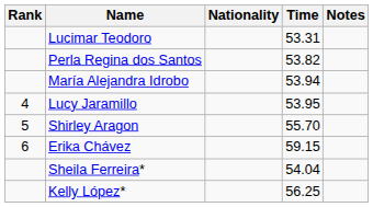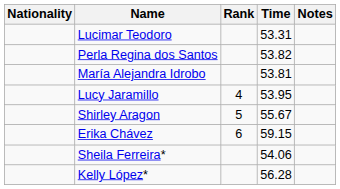columns swapped: Rank <-> Nationality
María Alejandra Idrobo | Time: 53.94 -> 53.81
Shirley Aragon | Time: 55.70 -> 55.67
Sheila Ferreira* | Time: 54.04 -> 54.06
Kelly López* | Time: 56.25 -> 56.28
